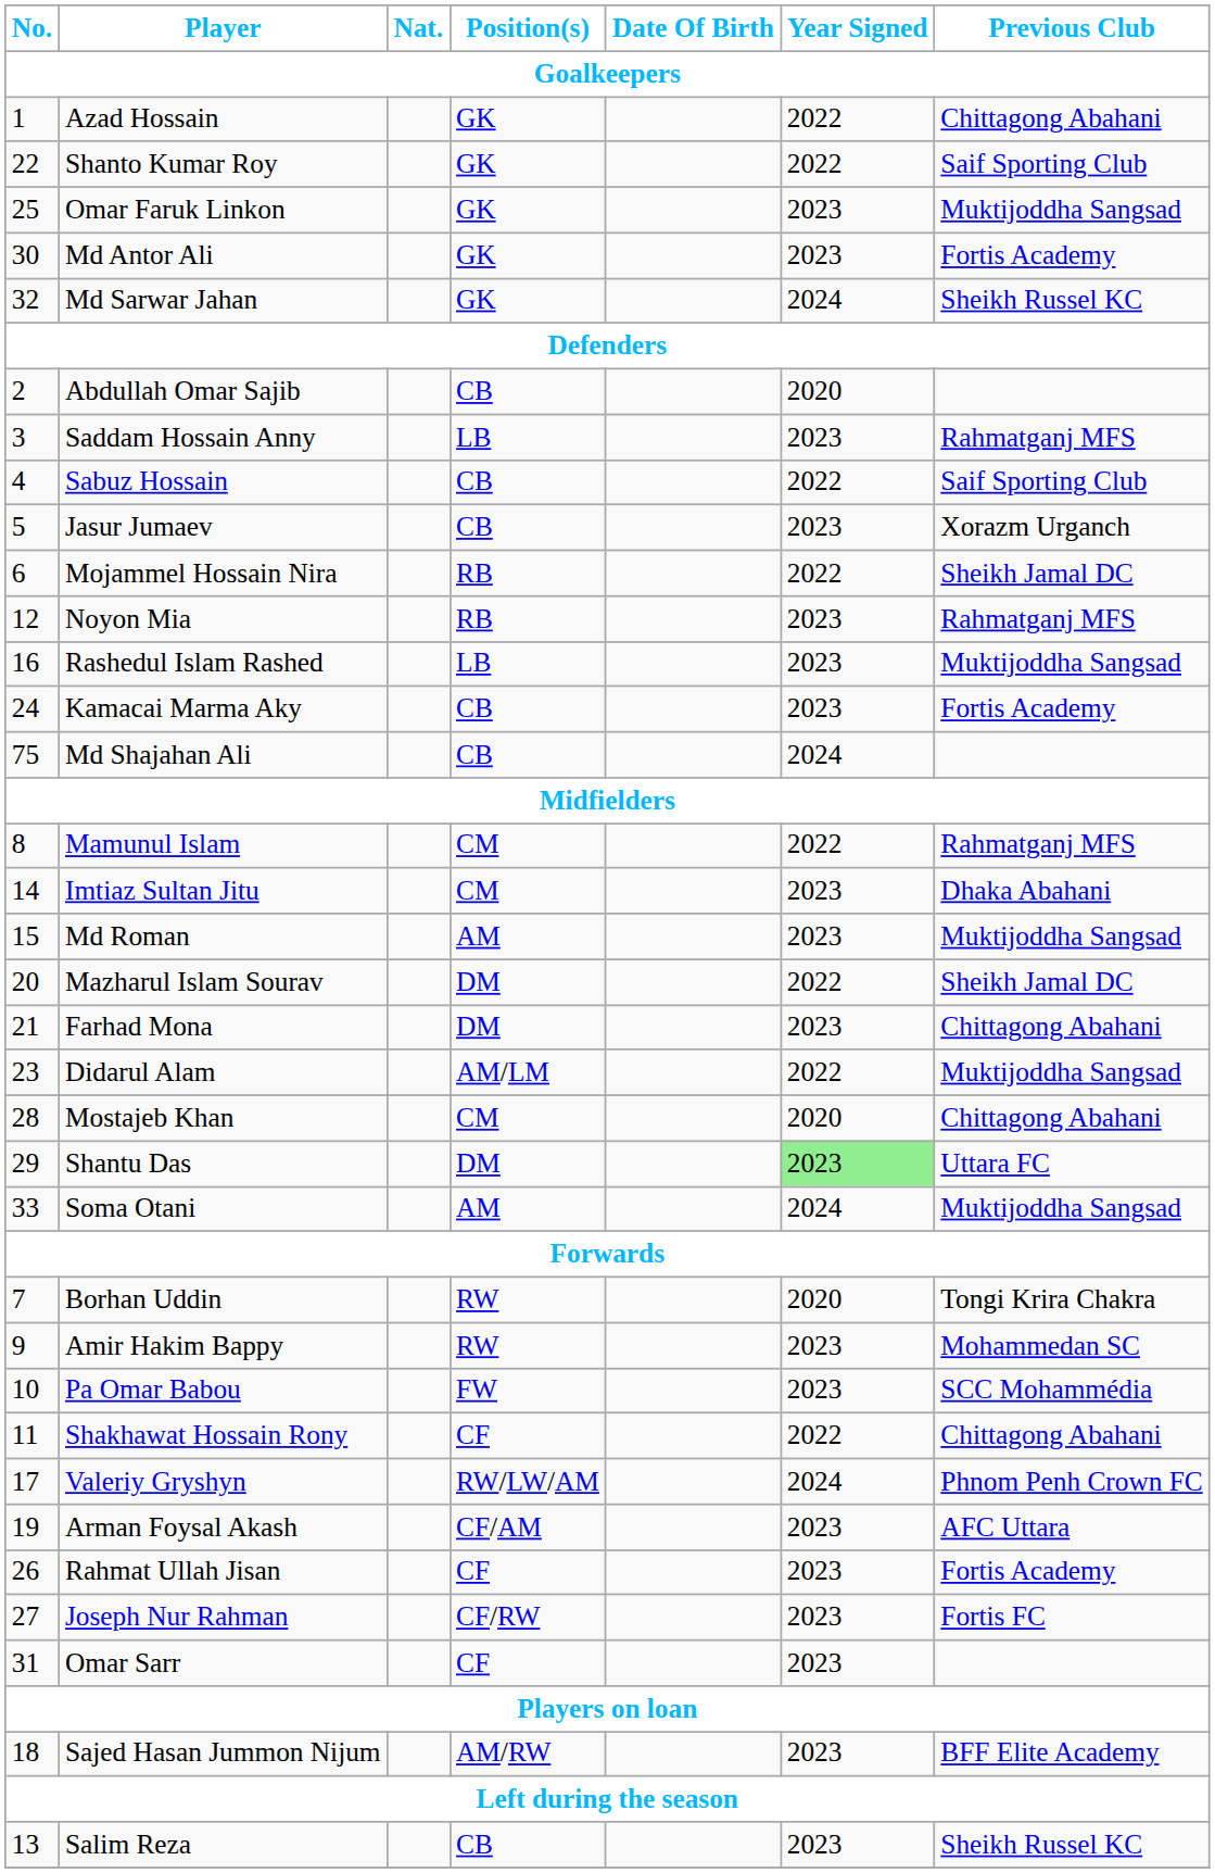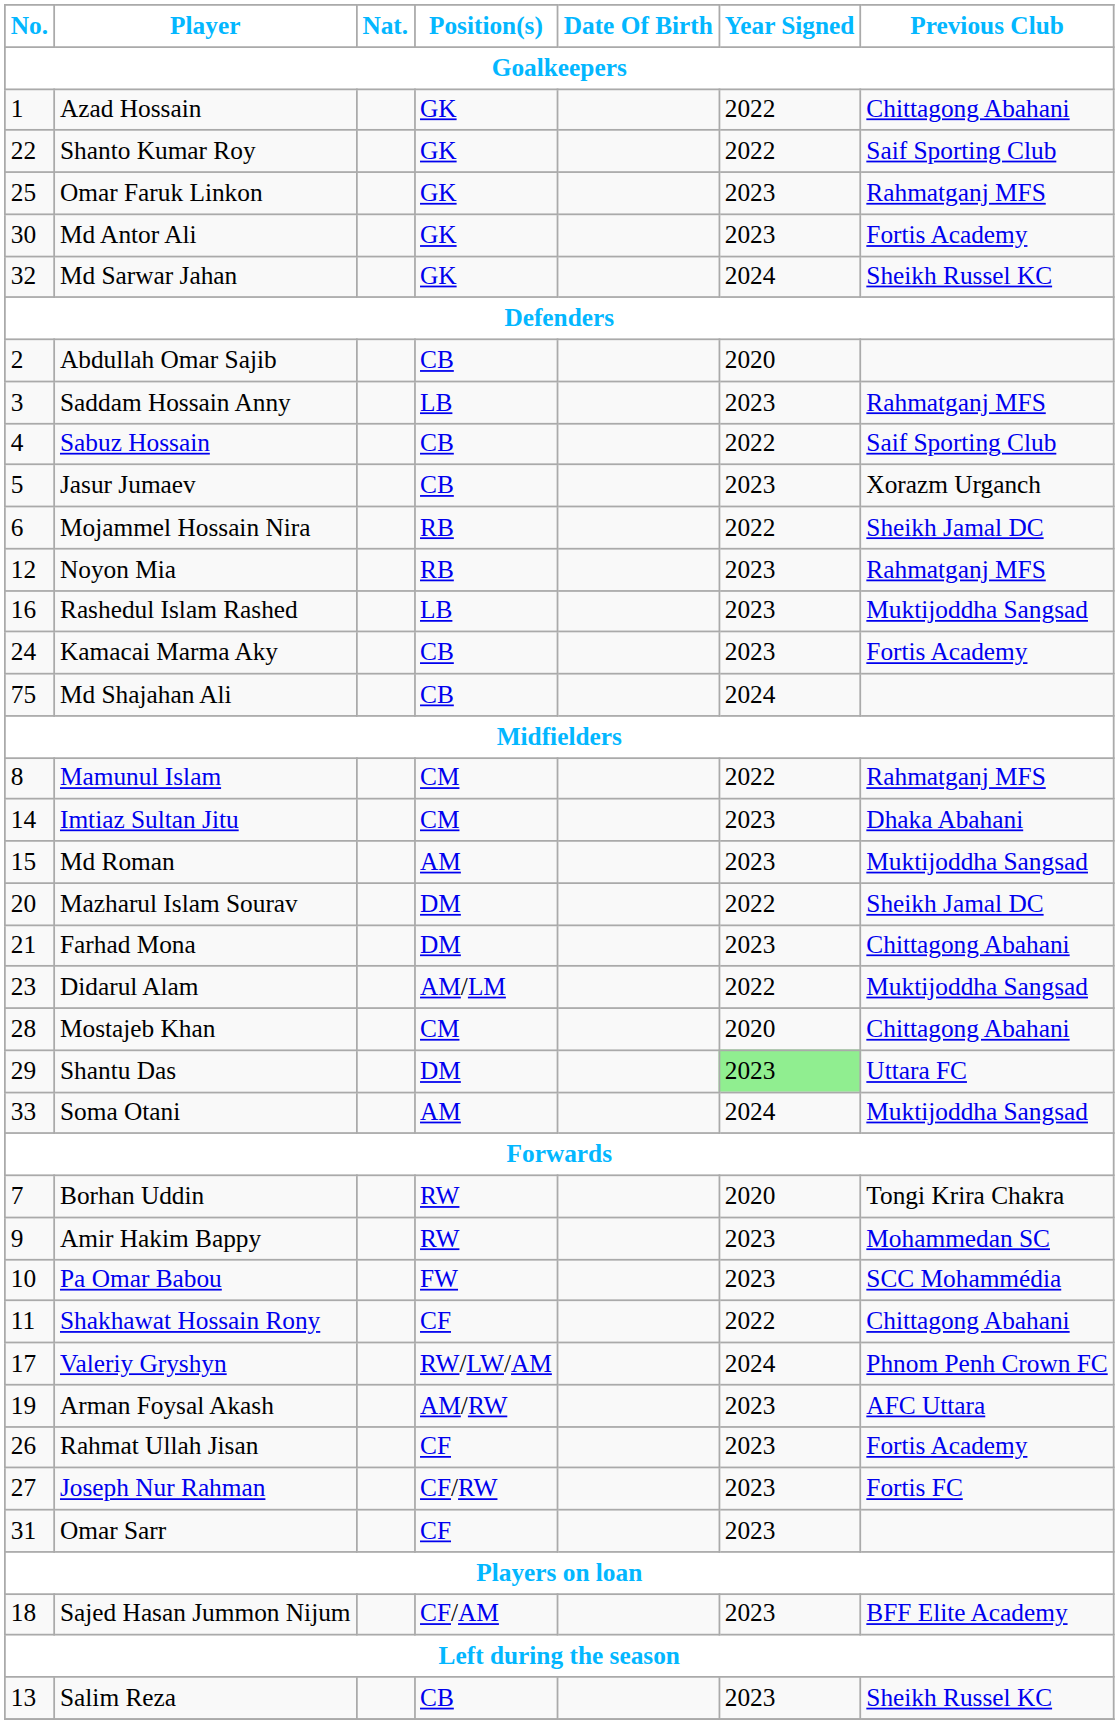Omar Faruk Linkon | Previous Club / Goalkeepers: Muktijoddha Sangsad -> Rahmatganj MFS
Arman Foysal Akash | Position(s) / Goalkeepers: CF/AM -> AM/RW
Sajed Hasan Jummon Nijum | Position(s) / Goalkeepers: AM/RW -> CF/AM
